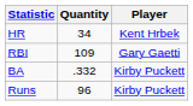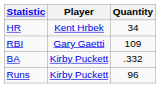columns swapped: Player <-> Quantity
